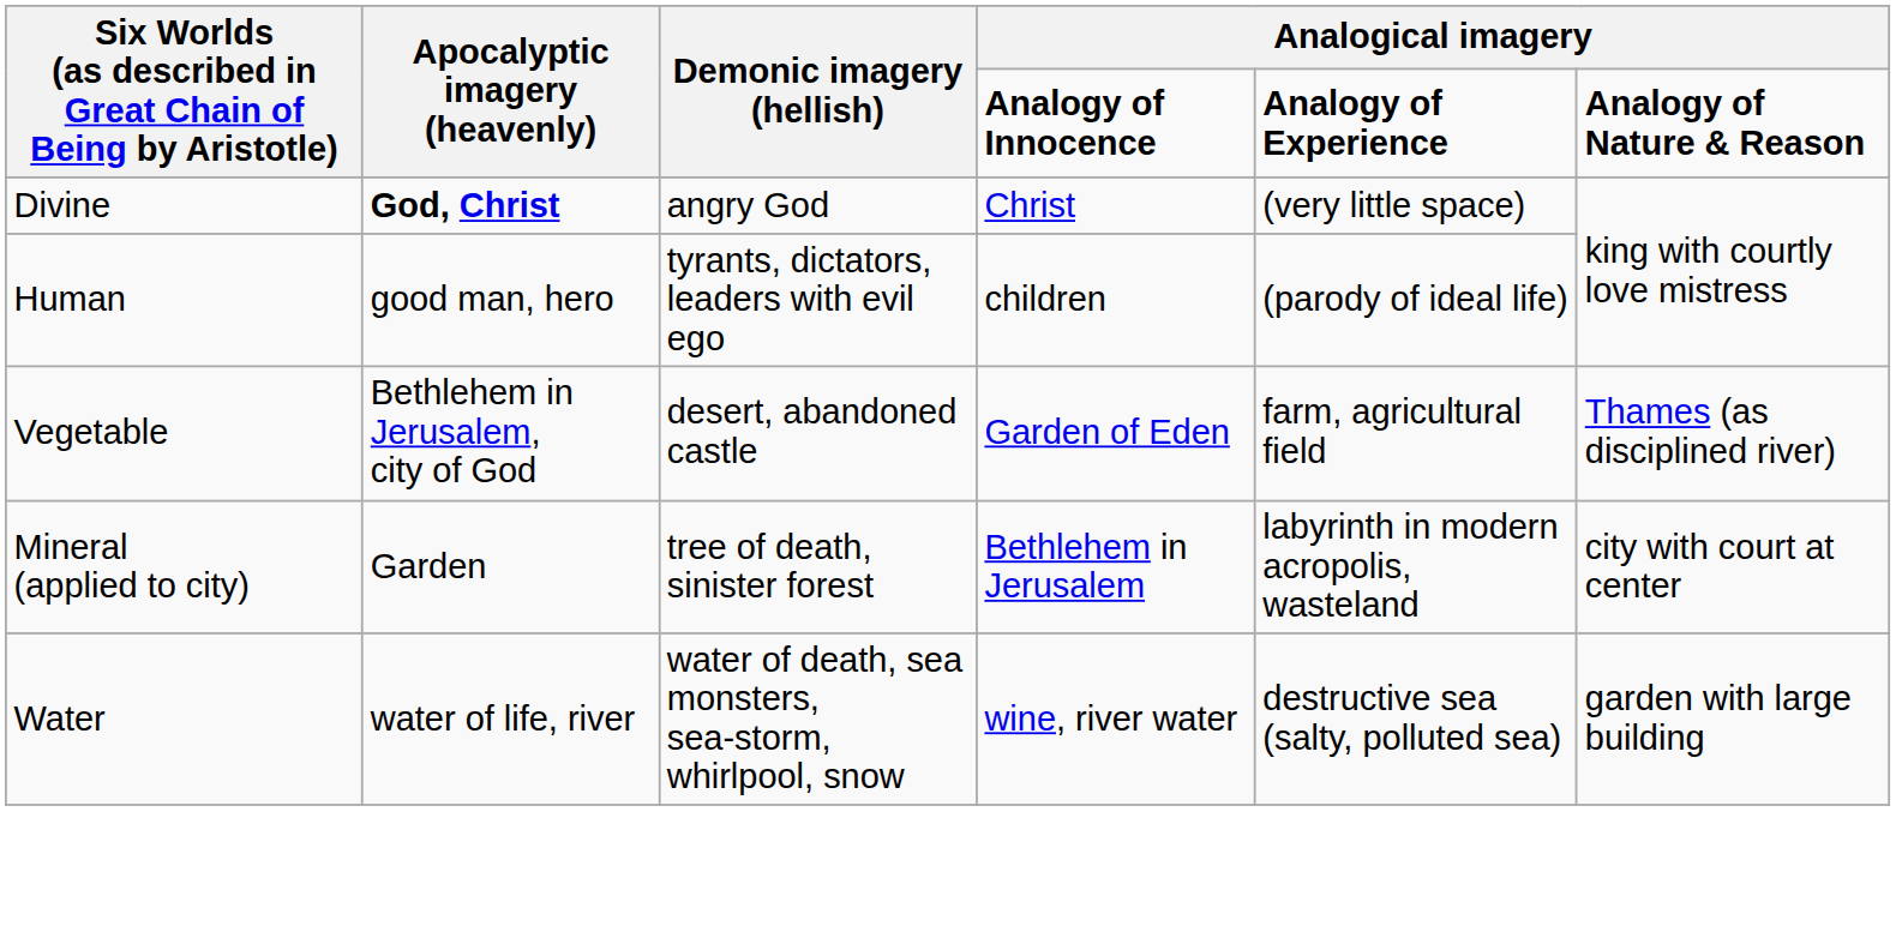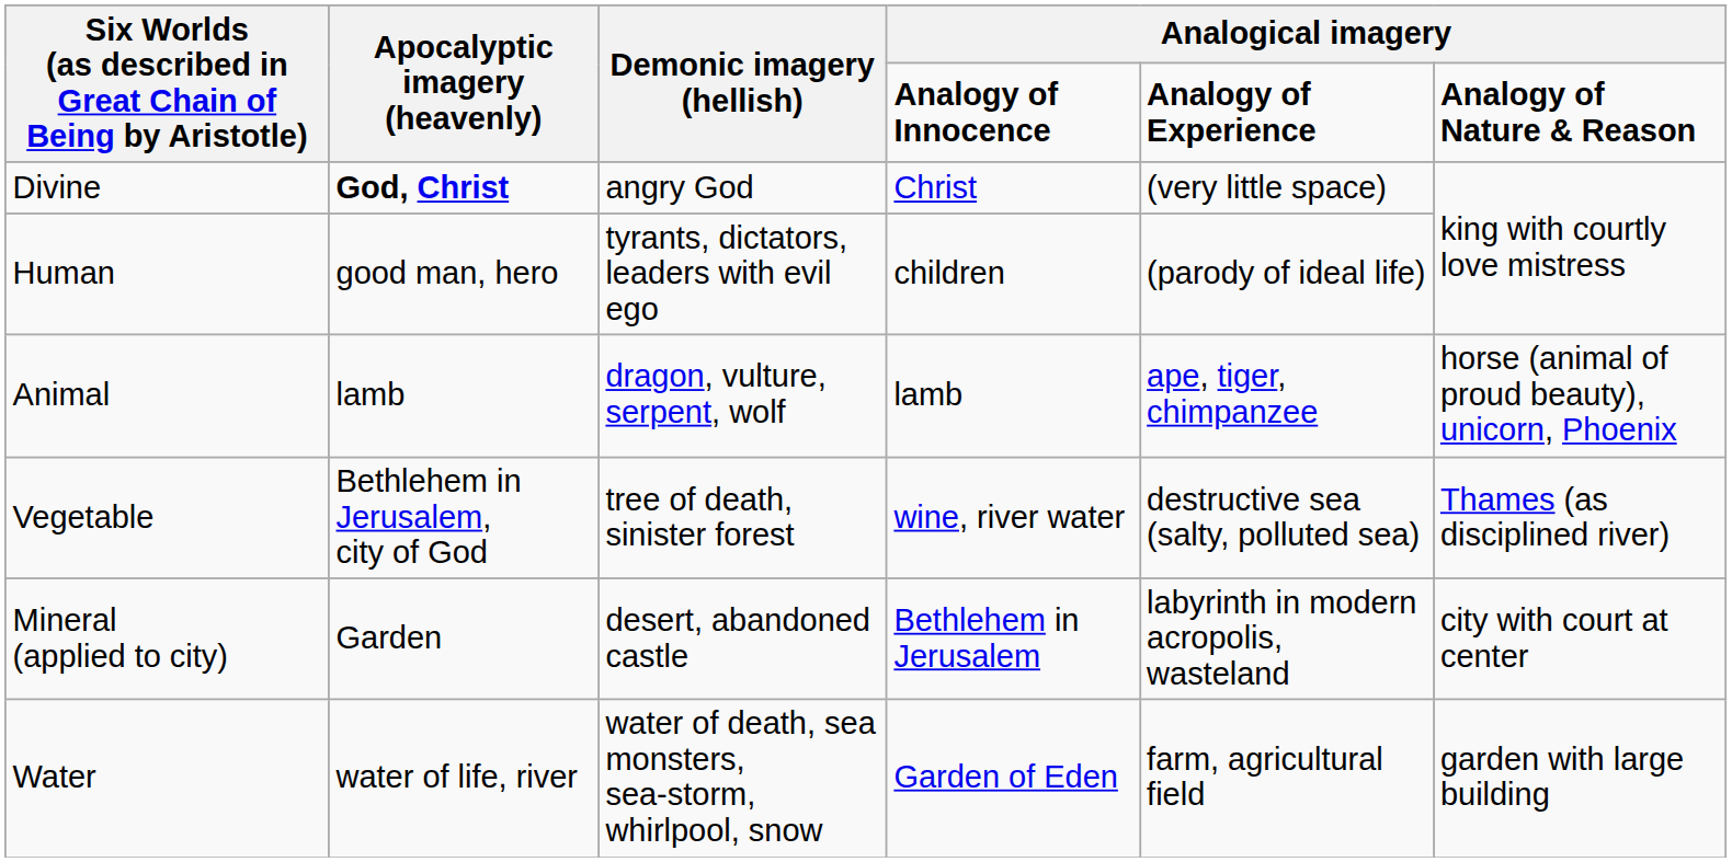+ row: Animal | lamb | dragon, vulture, serpent, wolf | lamb | ape, tiger, chimpanzee | horse (animal of proud beauty), unicorn, Phoenix
Vegetable | Demonic imagery (hellish): desert, abandoned castle -> tree of death, sinister forest
Vegetable | column 4: Garden of Eden -> wine, river water
Vegetable | column 5: farm, agricultural field -> destructive sea (salty, polluted sea)
Mineral (applied to city) | Demonic imagery (hellish): tree of death, sinister forest -> desert, abandoned castle
Water | column 4: wine, river water -> Garden of Eden
Water | column 5: destructive sea (salty, polluted sea) -> farm, agricultural field
